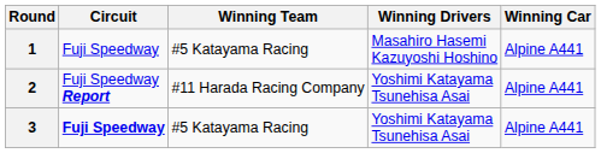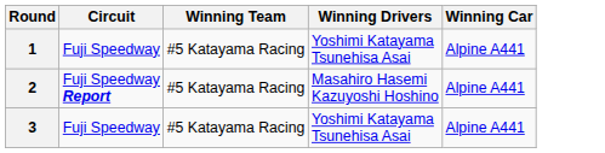1 | Winning Drivers: Masahiro Hasemi Kazuyoshi Hoshino -> Yoshimi Katayama Tsunehisa Asai
2 | Winning Team: #11 Harada Racing Company -> #5 Katayama Racing
2 | Winning Drivers: Yoshimi Katayama Tsunehisa Asai -> Masahiro Hasemi Kazuyoshi Hoshino
3 | Circuit: bold -> normal
